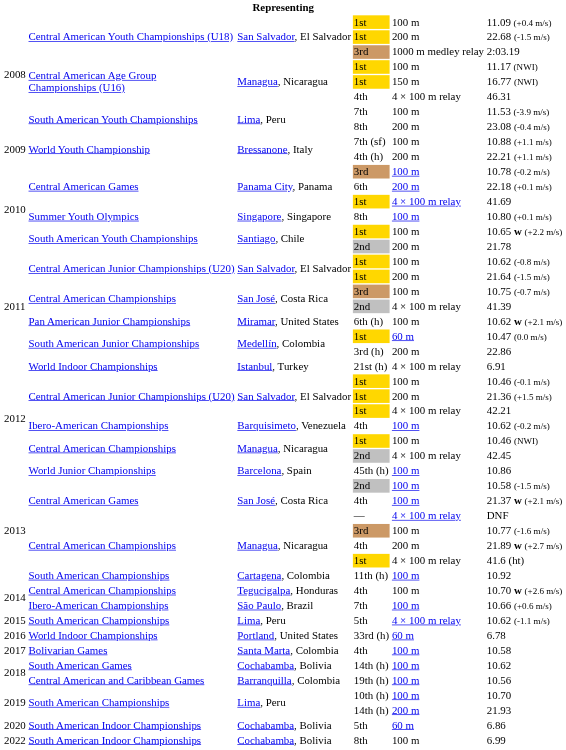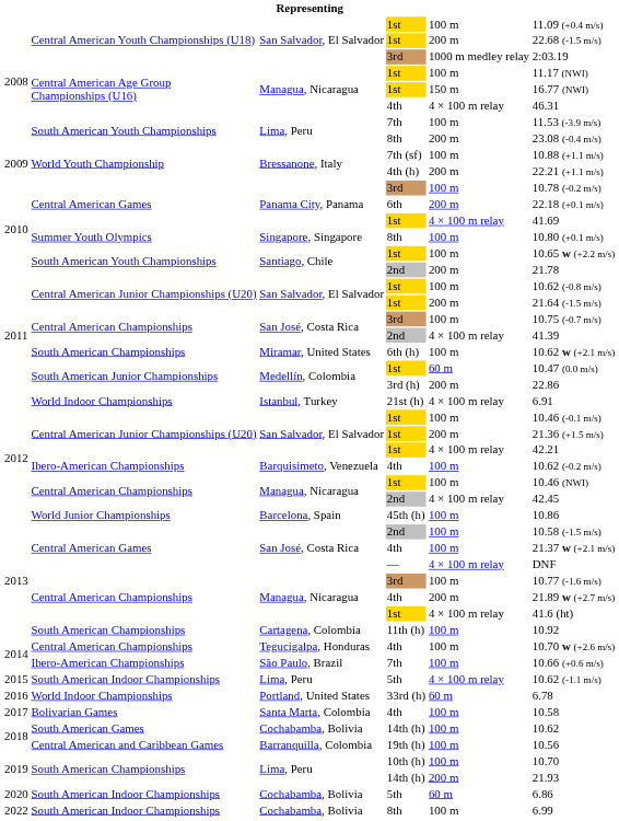Miramar, United States | column 2: Pan American Junior Championships -> South American Championships
Lima, Peru / 5th | column 2: South American Championships -> South American Indoor Championships
